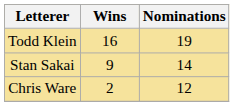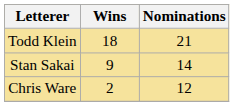Todd Klein | Wins: 16 -> 18
Todd Klein | Nominations: 19 -> 21
